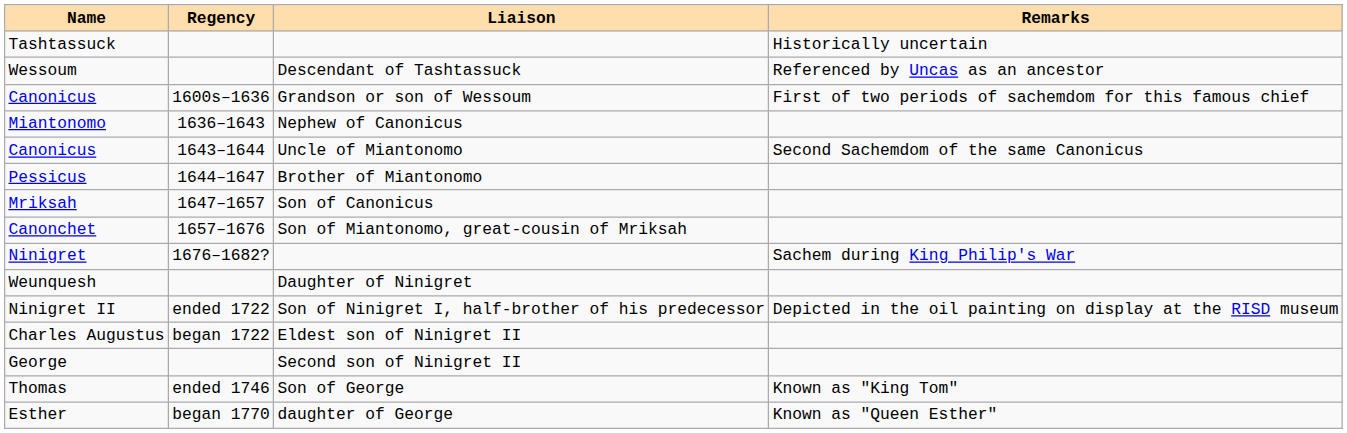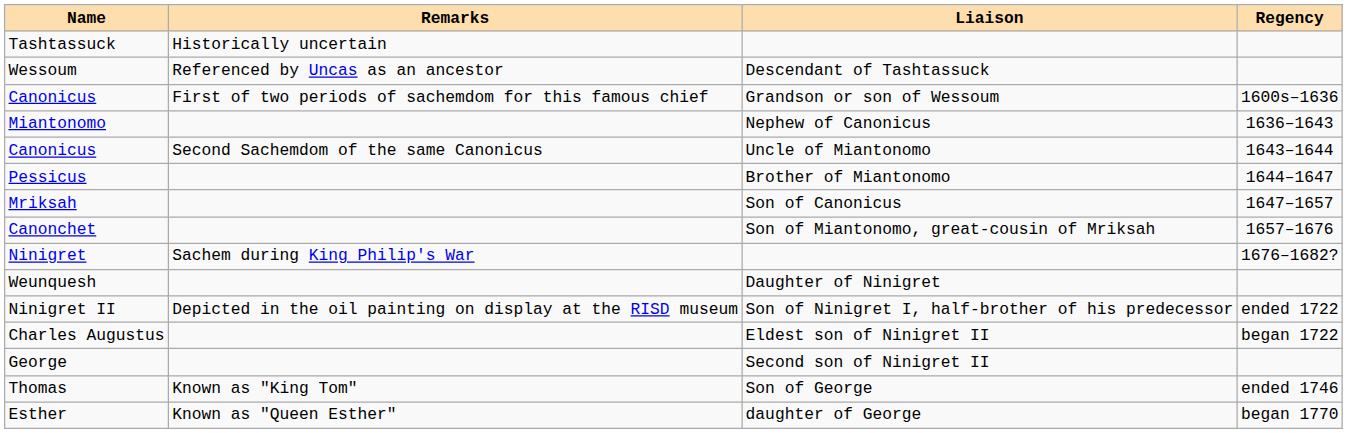columns swapped: Regency <-> Remarks
